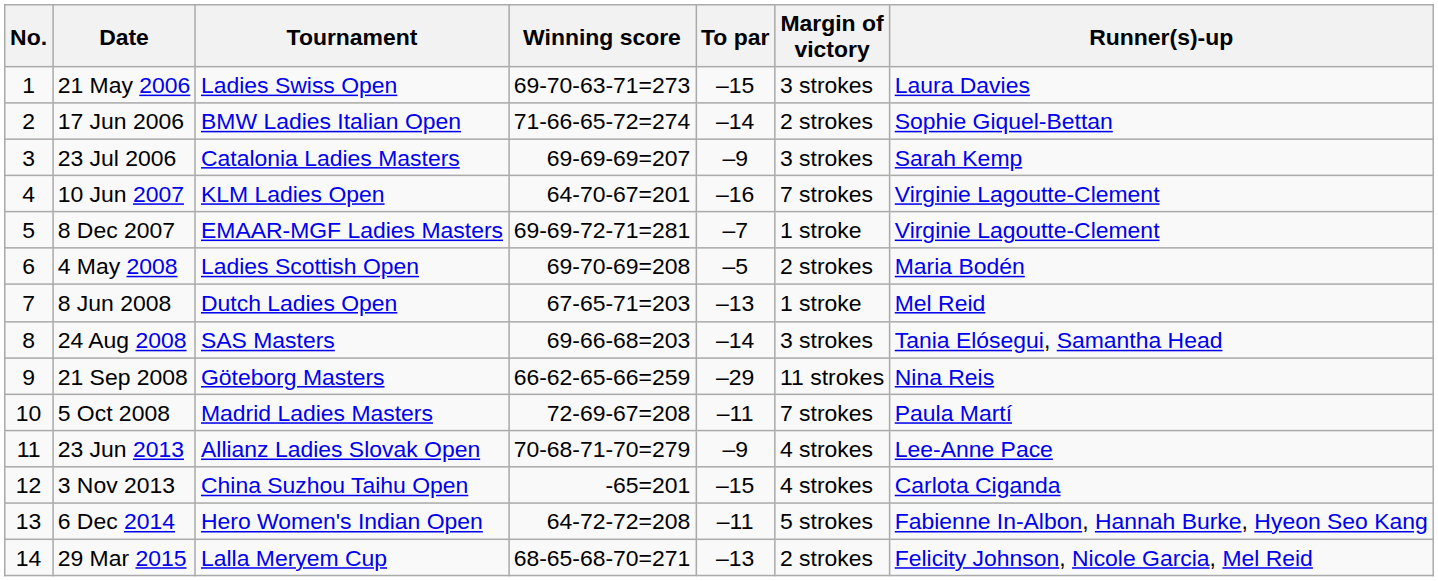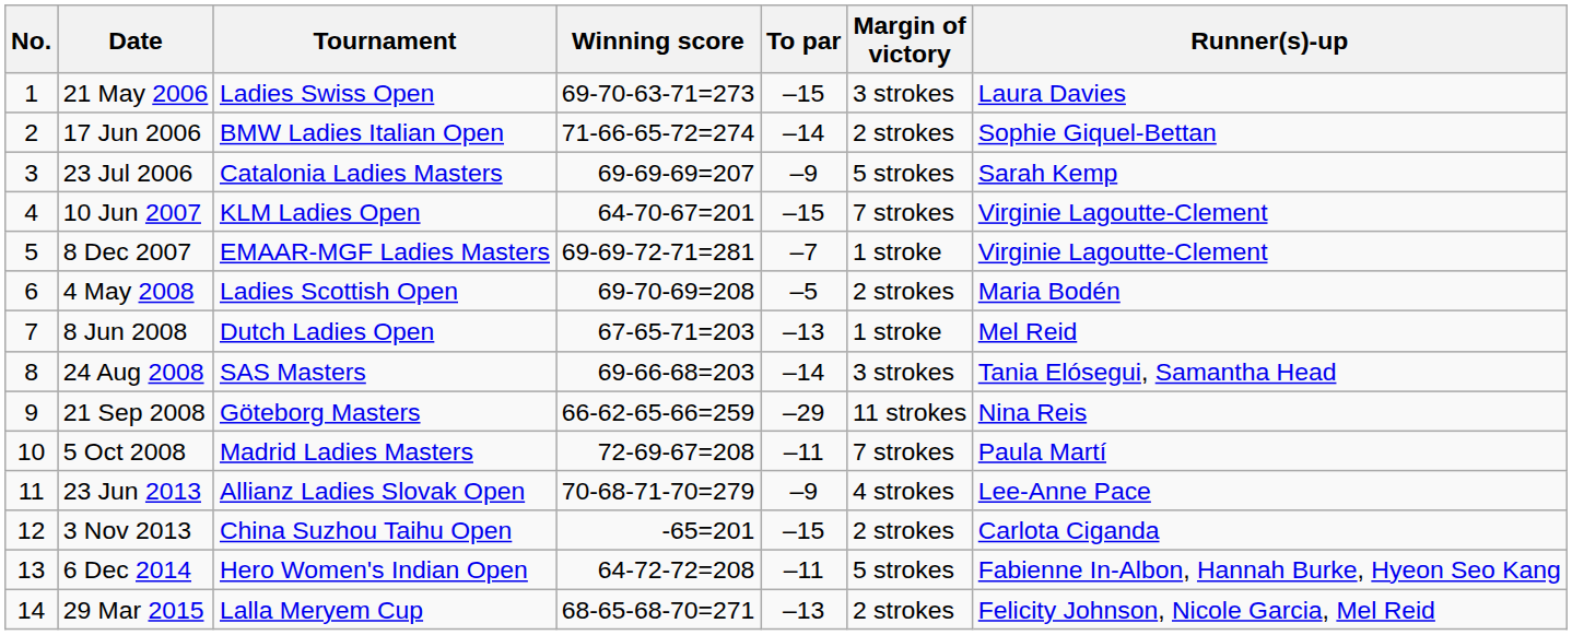23 Jul 2006 | Margin of victory: 3 strokes -> 5 strokes
10 Jun 2007 | To par: –16 -> –15
3 Nov 2013 | Margin of victory: 4 strokes -> 2 strokes
